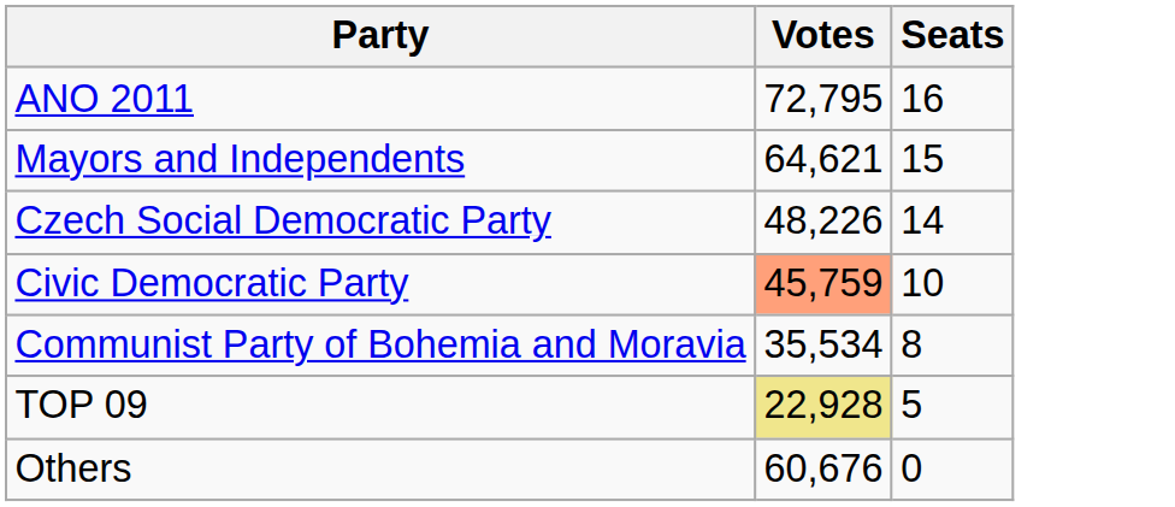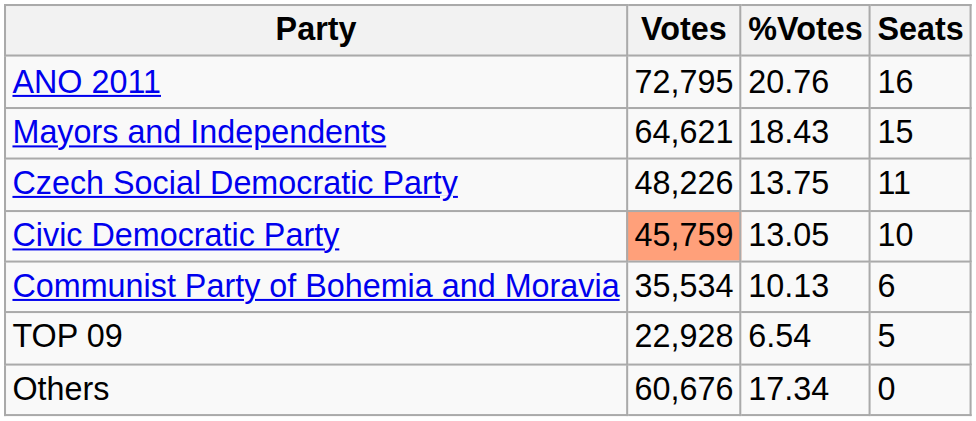+ column: %Votes | 20.76 | 18.43 | 13.75 | 13.05 | 10.13 | 6.54 | 17.34
Czech Social Democratic Party | Seats: 14 -> 11
Communist Party of Bohemia and Moravia | Seats: 8 -> 6
TOP 09 | Votes: khaki background -> no background
